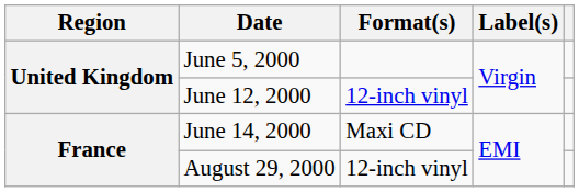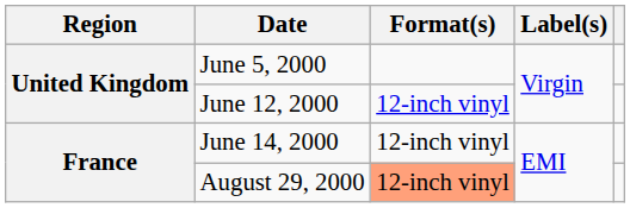June 14, 2000 | Format(s): Maxi CD -> 12-inch vinyl
August 29, 2000 | Format(s): no background -> lightsalmon background
